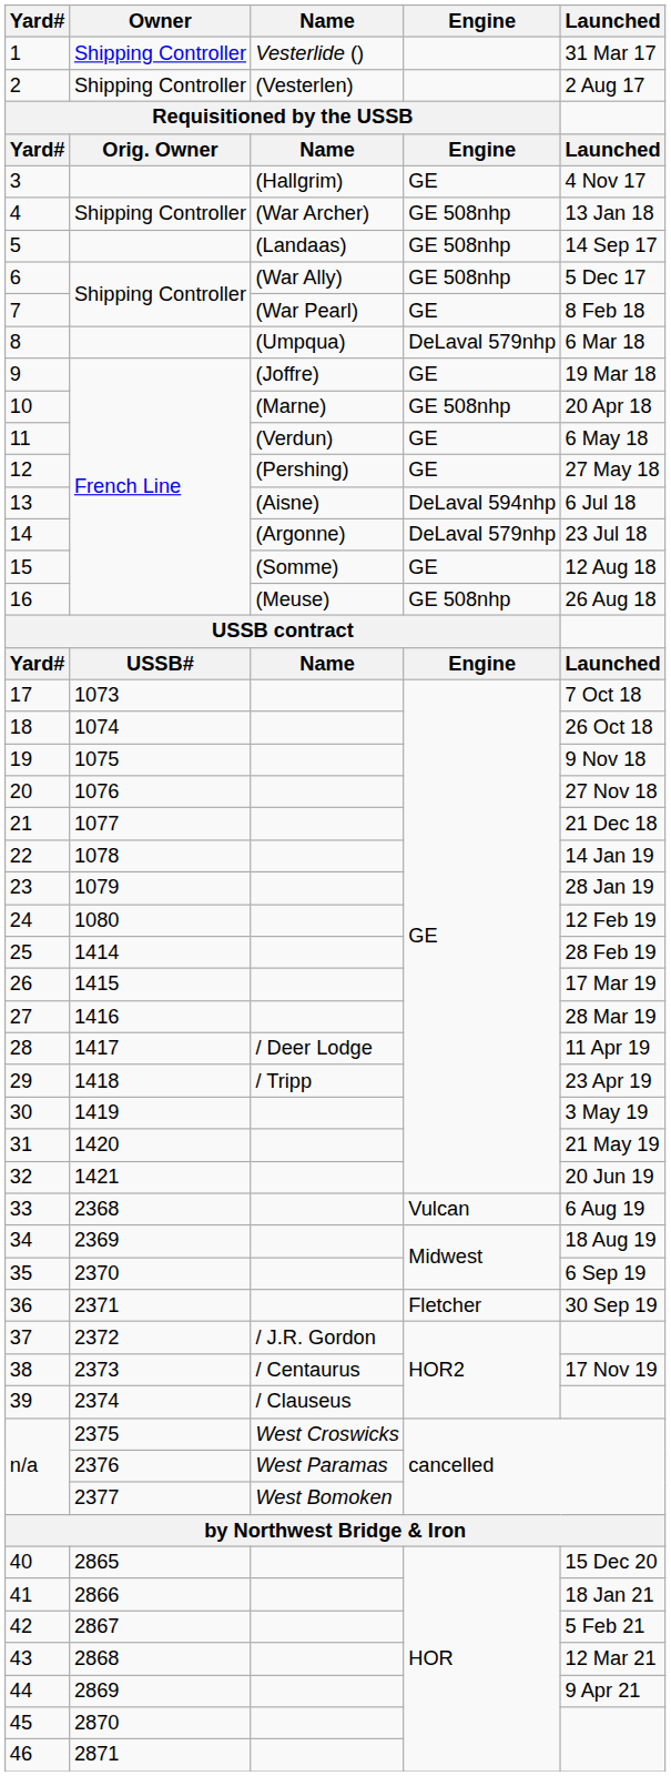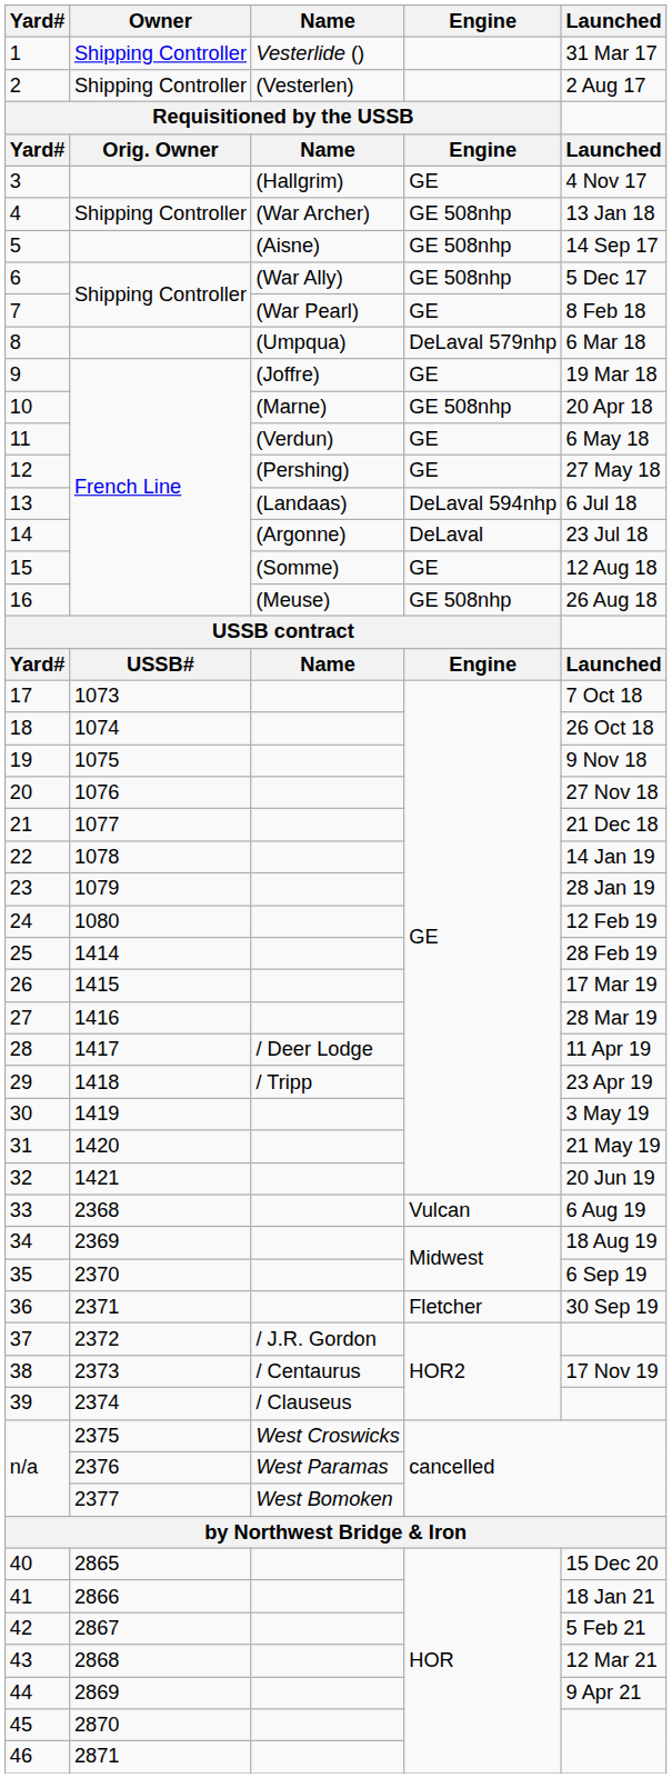5 | Name: (Landaas) -> (Aisne)
13 | Name: (Aisne) -> (Landaas)
14 | Engine: DeLaval 579nhp -> DeLaval
